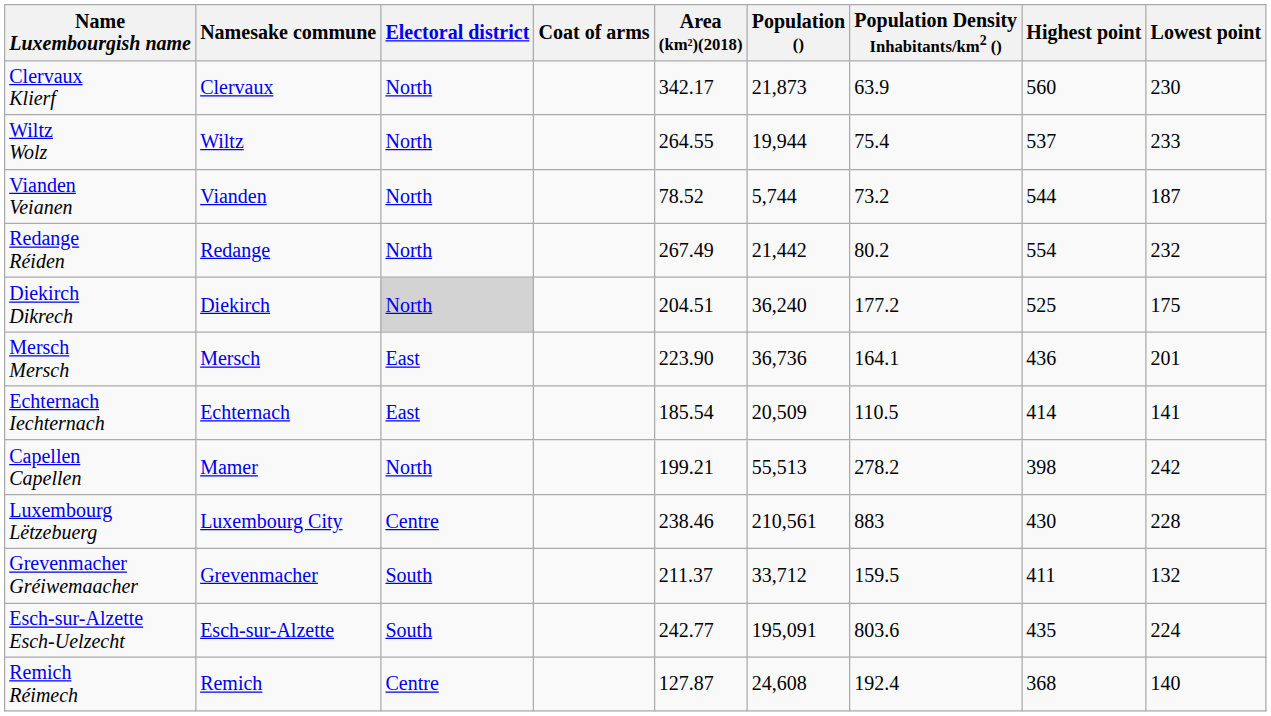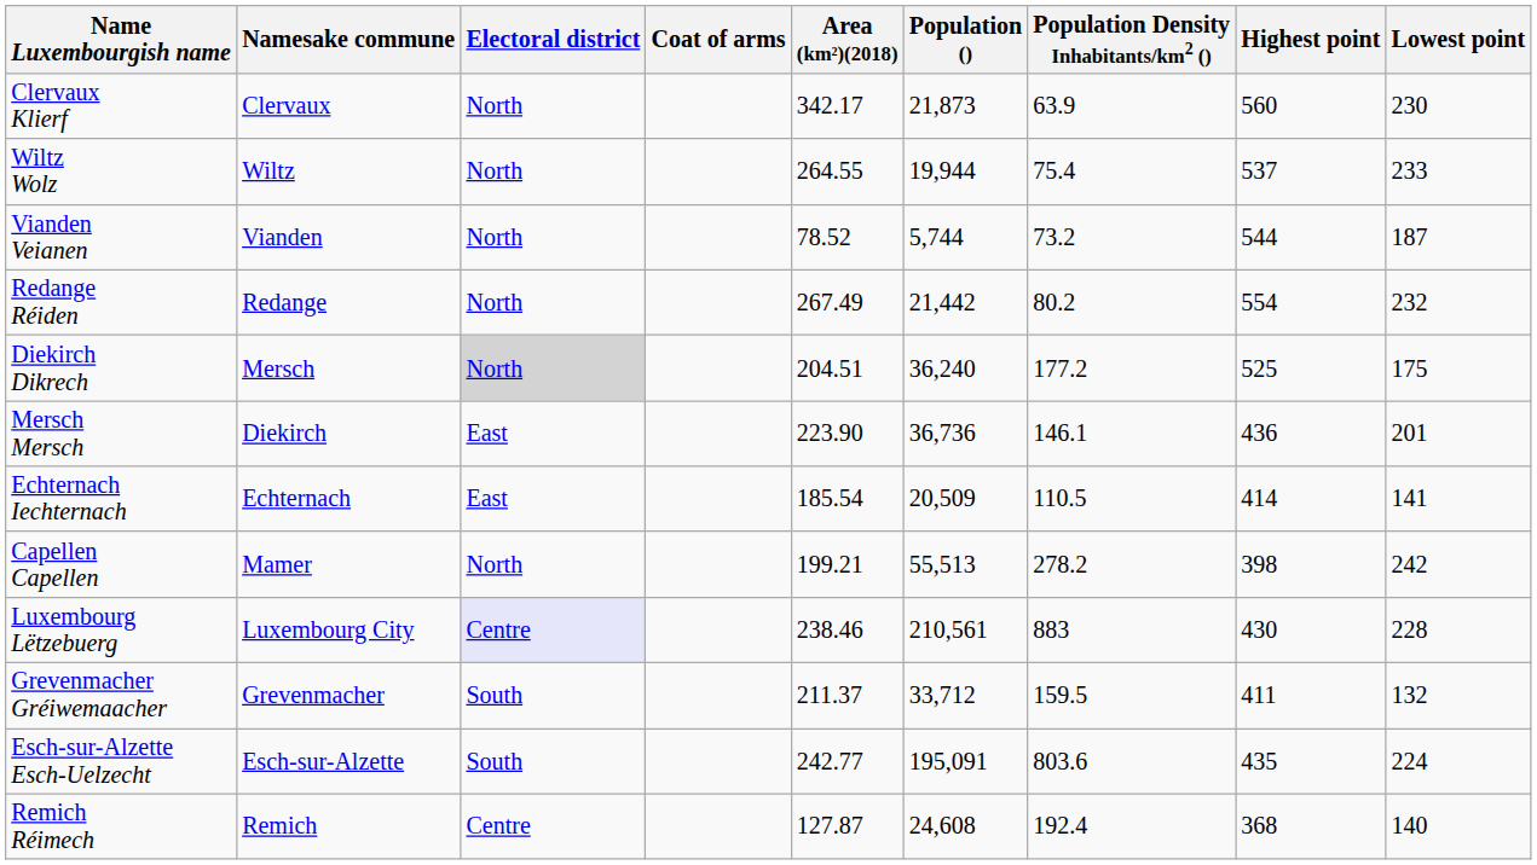Diekirch Dikrech | Namesake commune: Diekirch -> Mersch
Mersch Mersch | Namesake commune: Mersch -> Diekirch
Mersch Mersch | Population Density Inhabitants/km2 (): 164.1 -> 146.1
Luxembourg Lëtzebuerg | Electoral district: no background -> lavender background
